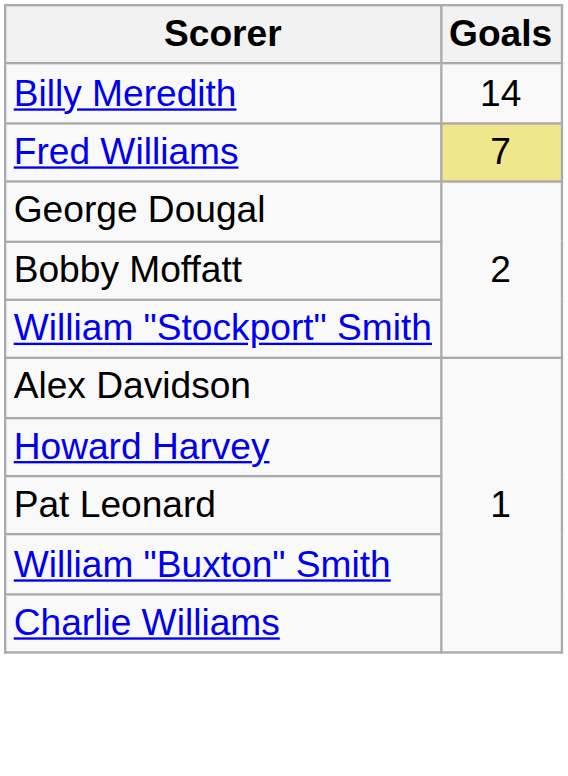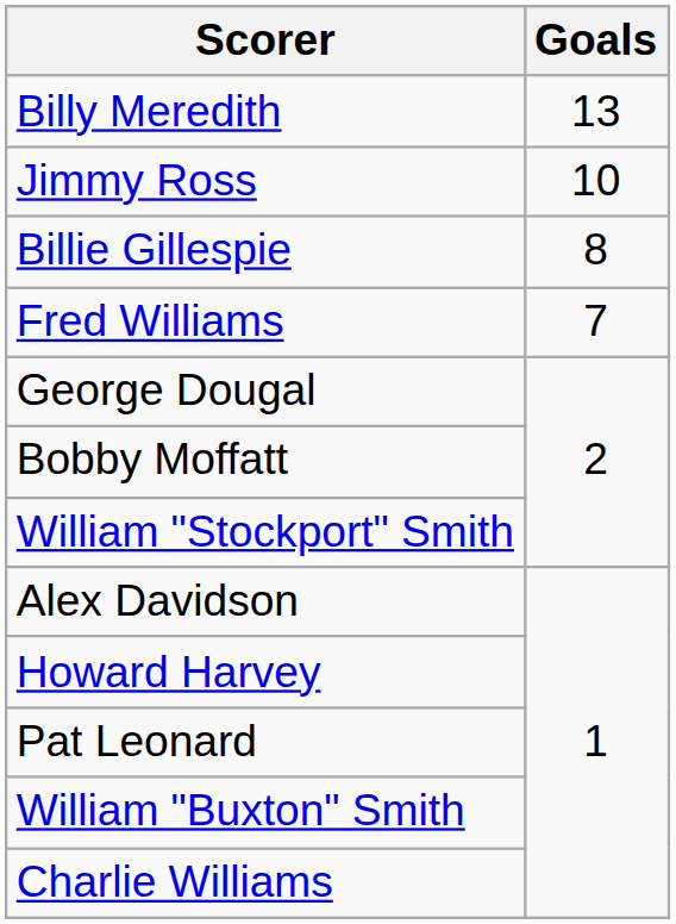Billy Meredith | Goals: 14 -> 13
+ row: Jimmy Ross | 10
+ row: Billie Gillespie | 8
Fred Williams | Goals: khaki background -> no background
